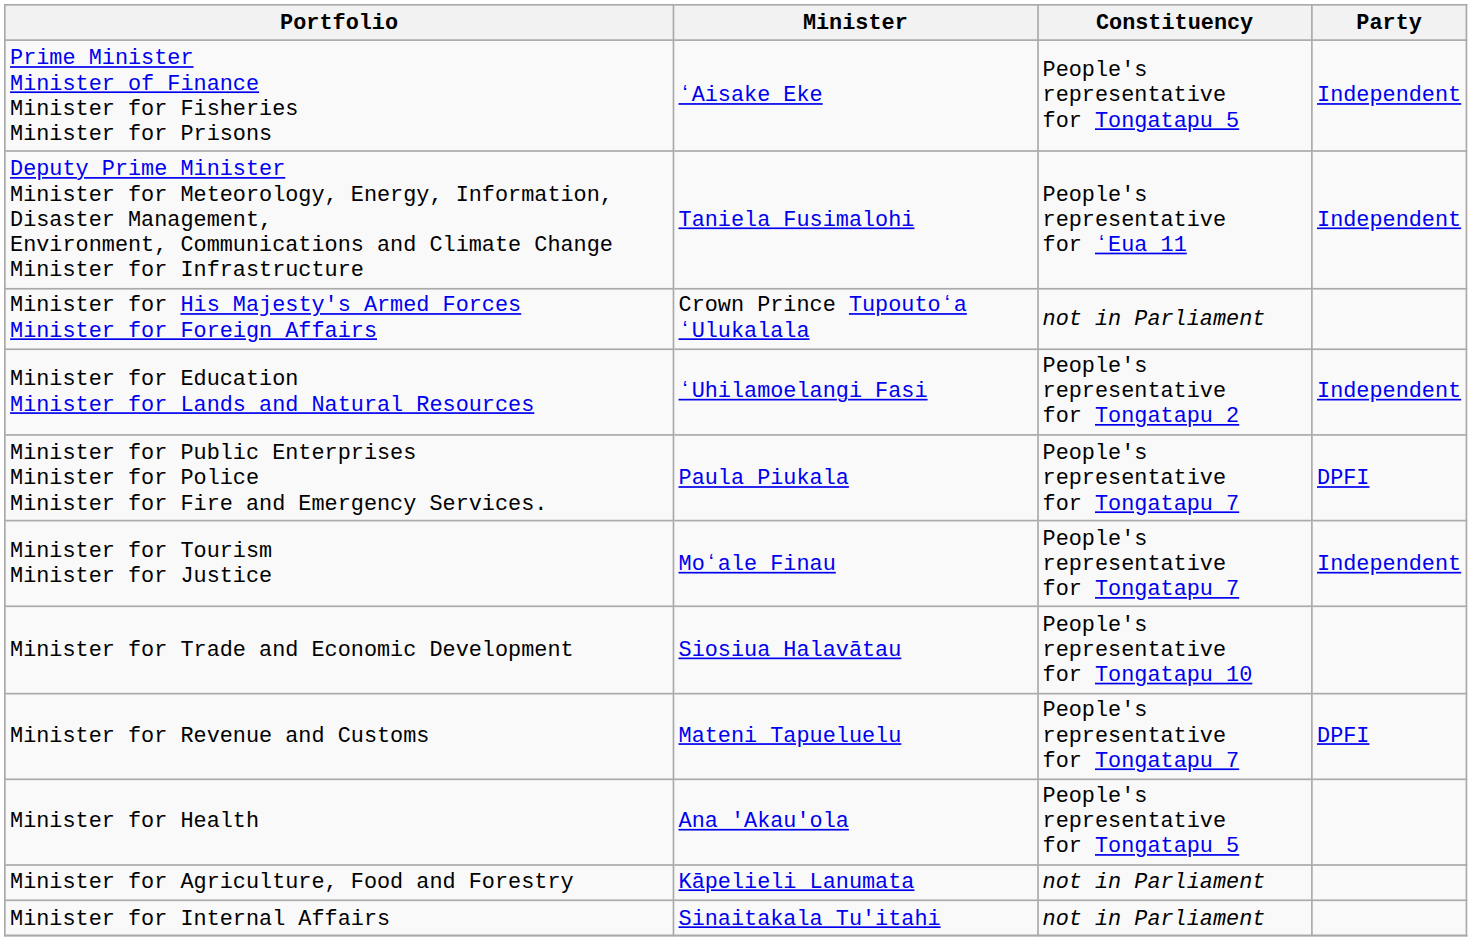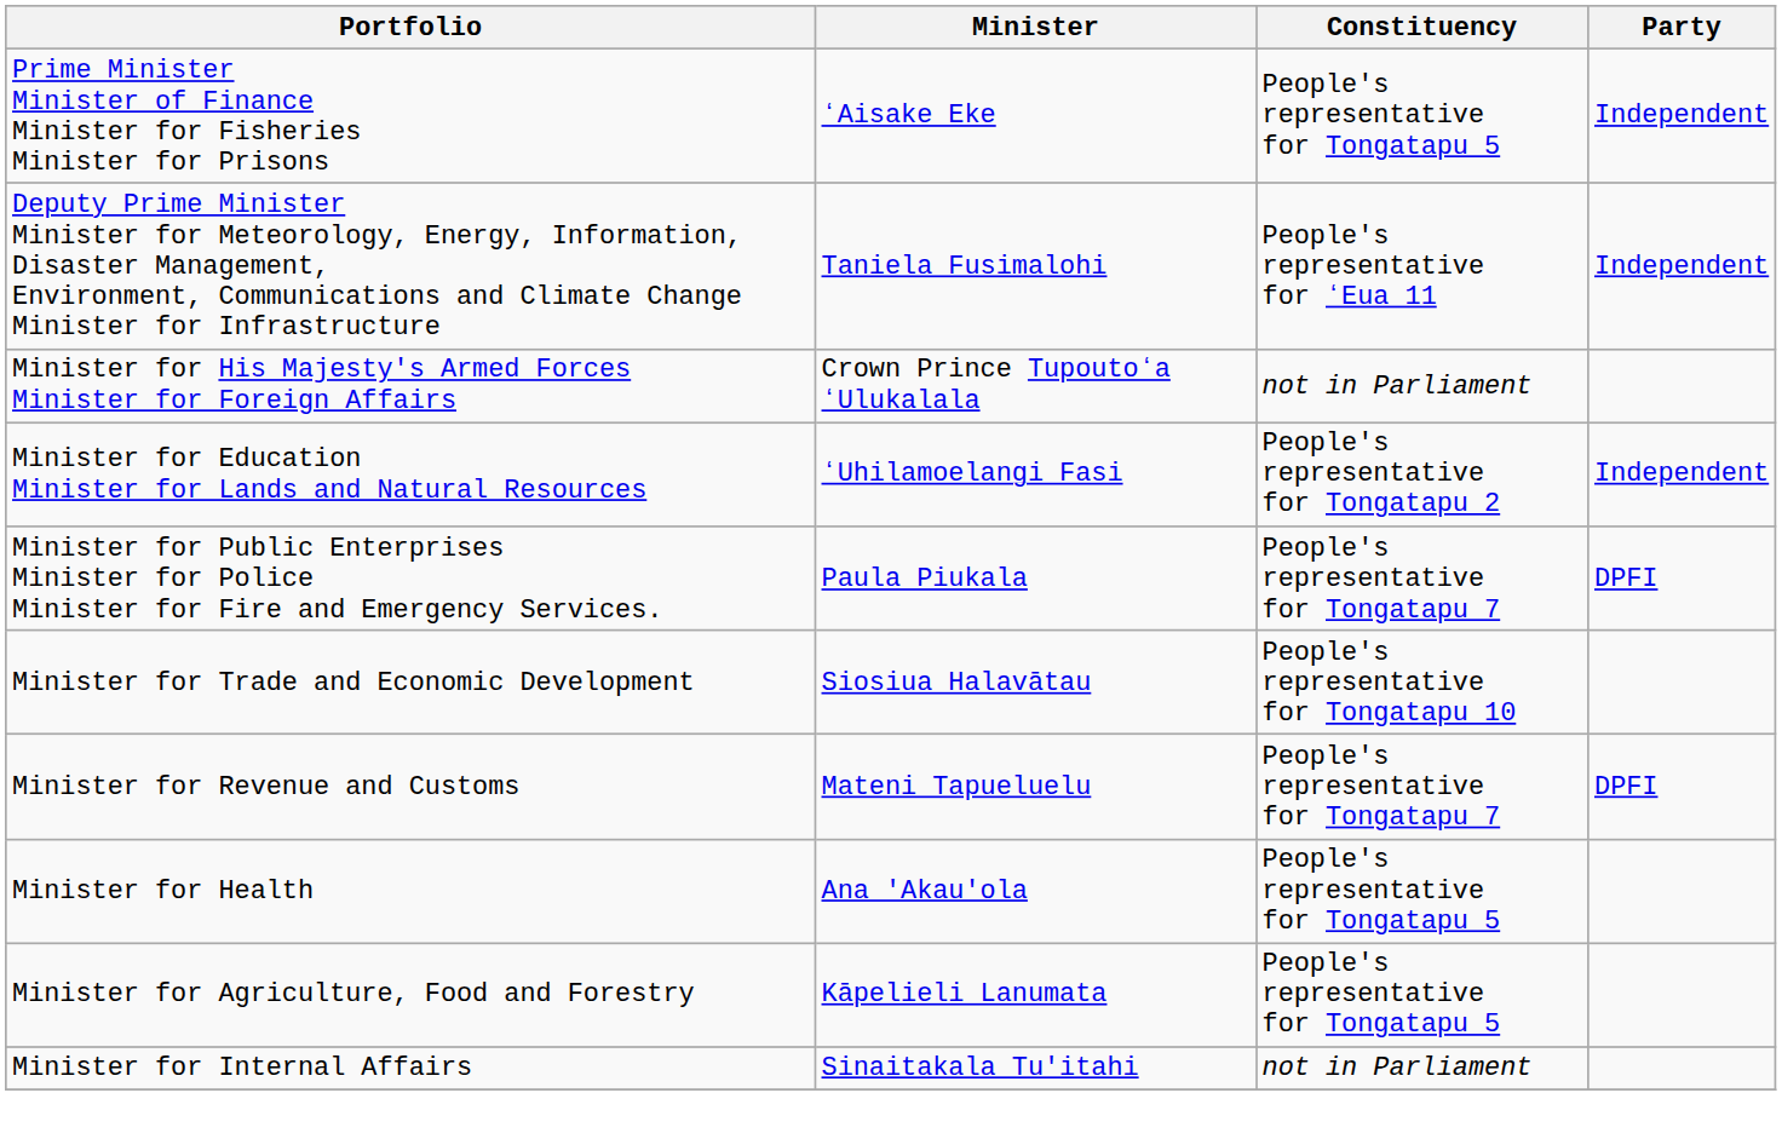- row: Minister for Tourism Minister for Justice | Moʻale Finau | People's representative for Tongatapu 7 | Independent
Minister for Agriculture, Food and Forestry | Constituency: not in Parliament -> People's representative for Tongatapu 5
